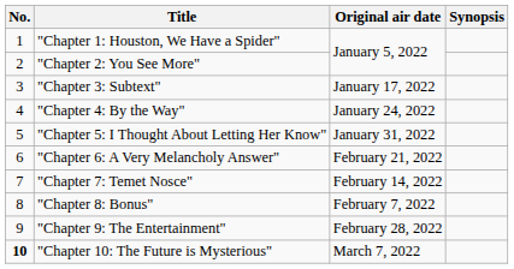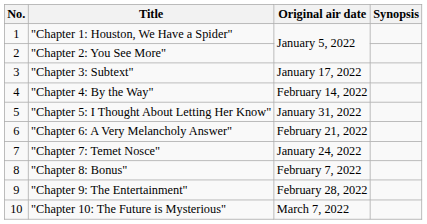"Chapter 4: By the Way" | Original air date: January 24, 2022 -> February 14, 2022
"Chapter 7: Temet Nosce" | Original air date: February 14, 2022 -> January 24, 2022
"Chapter 10: The Future is Mysterious" | No.: bold -> normal
